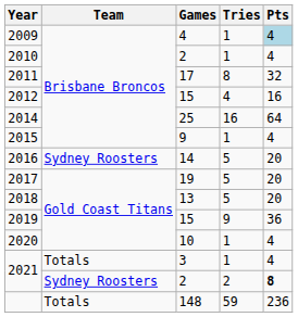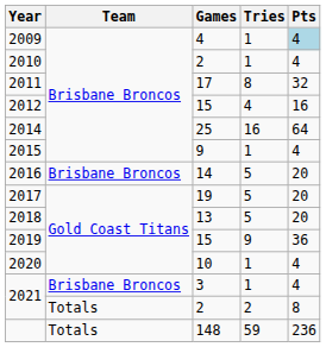2016 | Team: Sydney Roosters -> Brisbane Broncos
2021 / 3 | Team: Totals -> Brisbane Broncos
2021 / 2 | Team: Sydney Roosters -> Totals
2021 / 2 | Pts: bold -> normal
